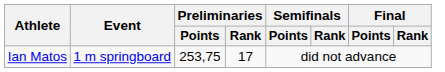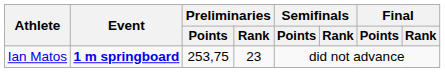Ian Matos | Event: normal -> bold
Ian Matos | Preliminaries / Rank: 17 -> 23
